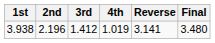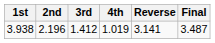3.938 | Final: 3.480 -> 3.487
